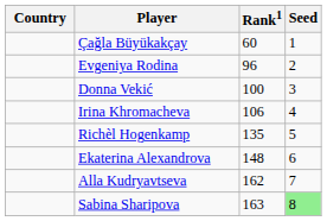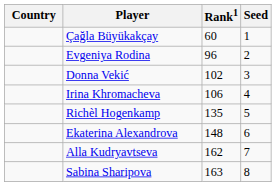Donna Vekić | Rank1: 100 -> 102
Sabina Sharipova | Seed: lightgreen background -> no background
